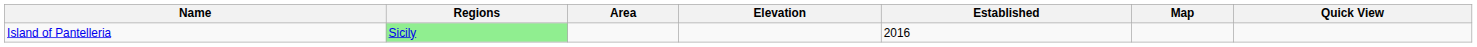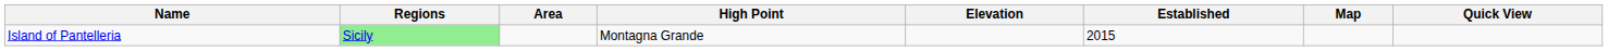+ column: High Point | Montagna Grande
Island of Pantelleria | Established: 2016 -> 2015
